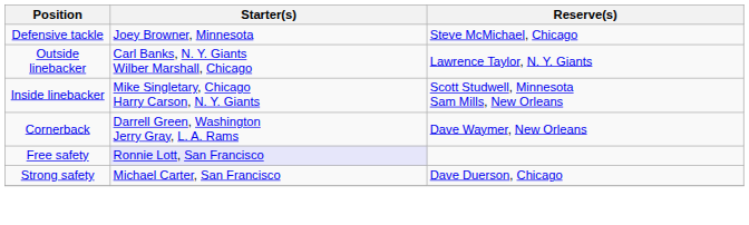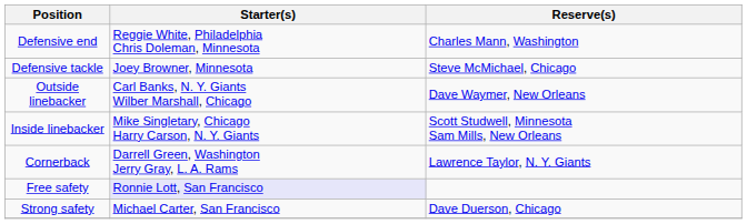+ row: Defensive end | Reggie White, Philadelphia Chris Doleman, Minnesota | Charles Mann, Washington
Outside linebacker | Reserve(s): Lawrence Taylor, N. Y. Giants -> Dave Waymer, New Orleans
Cornerback | Reserve(s): Dave Waymer, New Orleans -> Lawrence Taylor, N. Y. Giants
